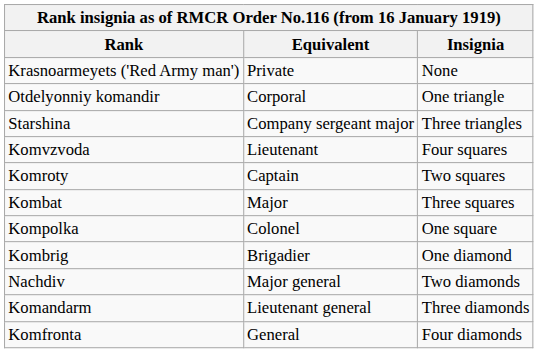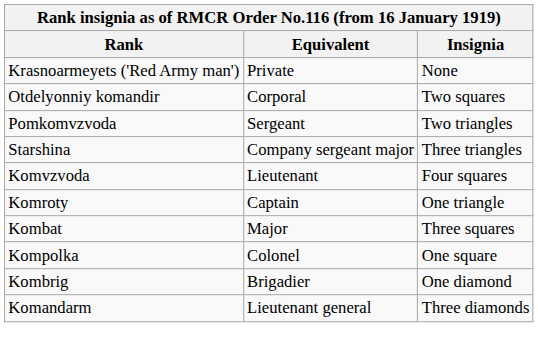Otdelyonniy komandir | Insignia: One triangle -> Two squares
+ row: Pomkomvzvoda | Sergeant | Two triangles
Komroty | Insignia: Two squares -> One triangle
- row: Nachdiv | Major general | Two diamonds
- row: Komfronta | General | Four diamonds
